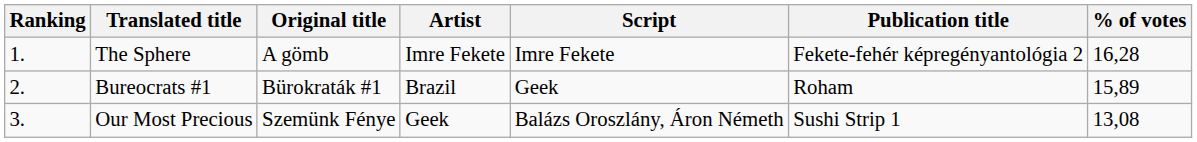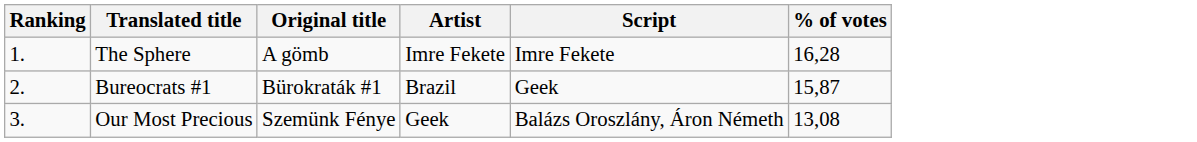- column: Publication title | Fekete-fehér képregényantológia 2 | Roham | Sushi Strip 1
Bureocrats #1 | % of votes: 15,89 -> 15,87
